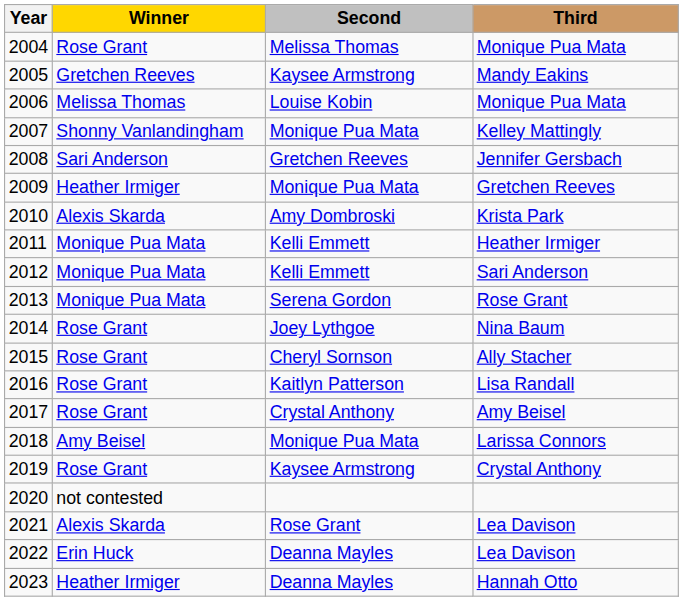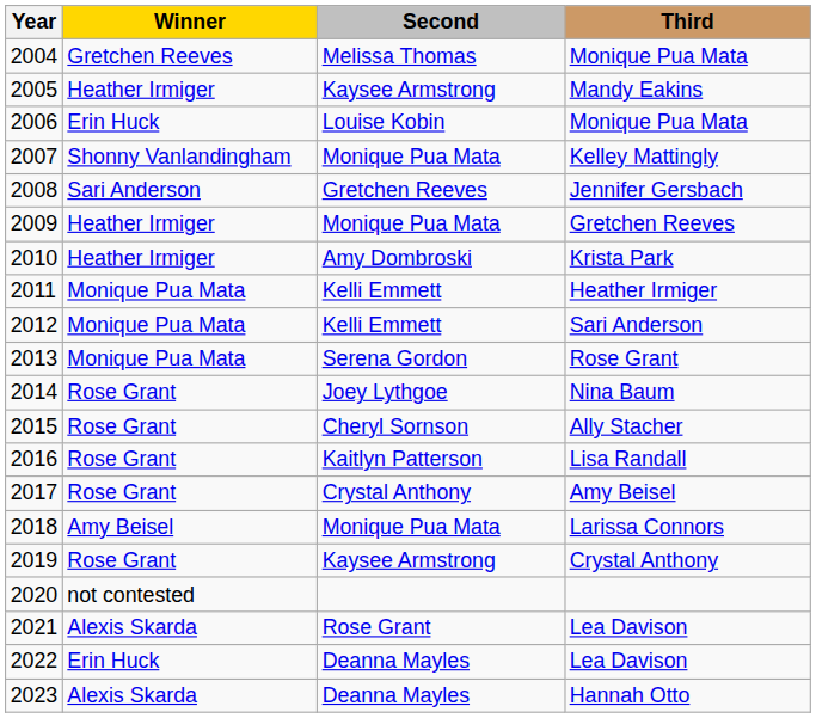2004 / Monique Pua Mata | Winner: Rose Grant -> Gretchen Reeves
Mandy Eakins | Winner: Gretchen Reeves -> Heather Irmiger
2006 / Monique Pua Mata | Winner: Melissa Thomas -> Erin Huck
Krista Park | Winner: Alexis Skarda -> Heather Irmiger
Hannah Otto | Winner: Heather Irmiger -> Alexis Skarda
